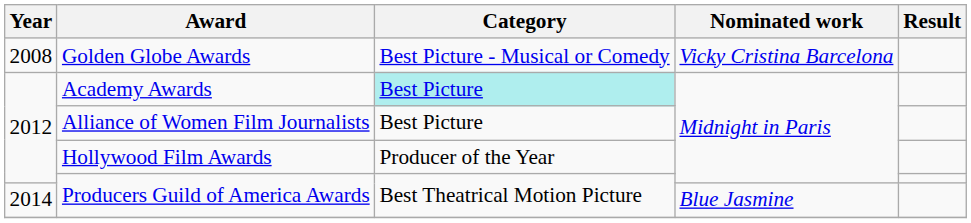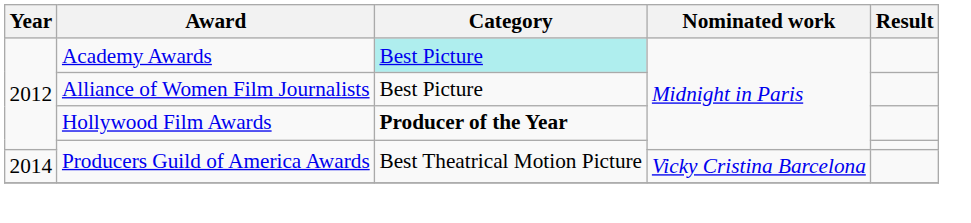- row: 2008 | Golden Globe Awards | Best Picture - Musical or Comedy | Vicky Cristina Barcelona
Hollywood Film Awards | Category: normal -> bold
2014 / Producers Guild of America Awards | Nominated work: Blue Jasmine -> Vicky Cristina Barcelona
